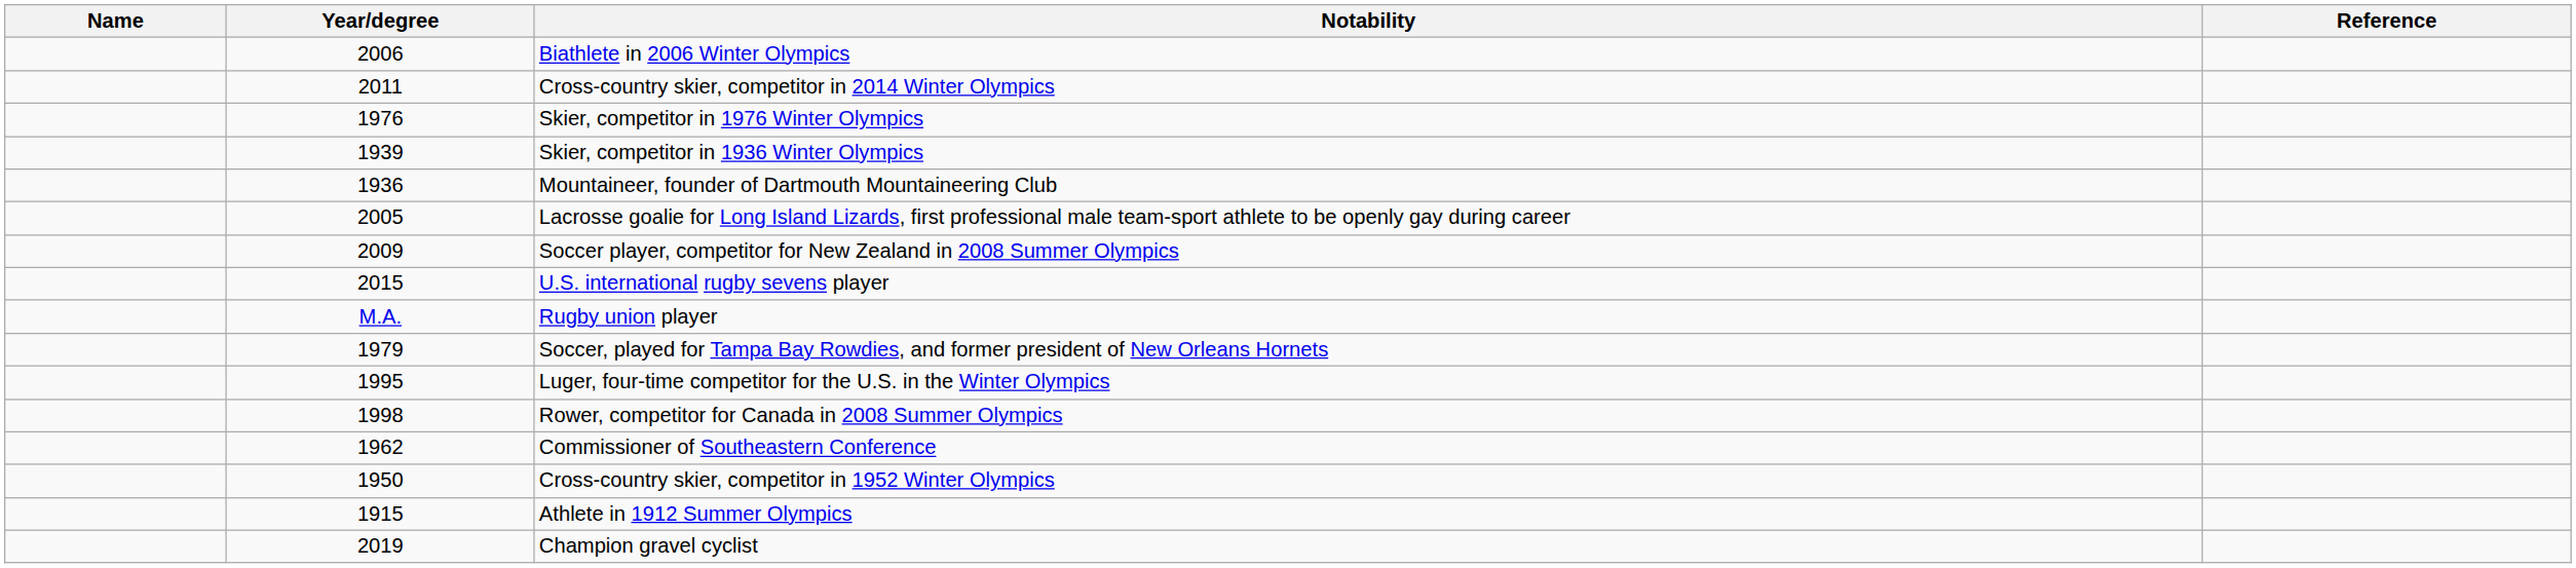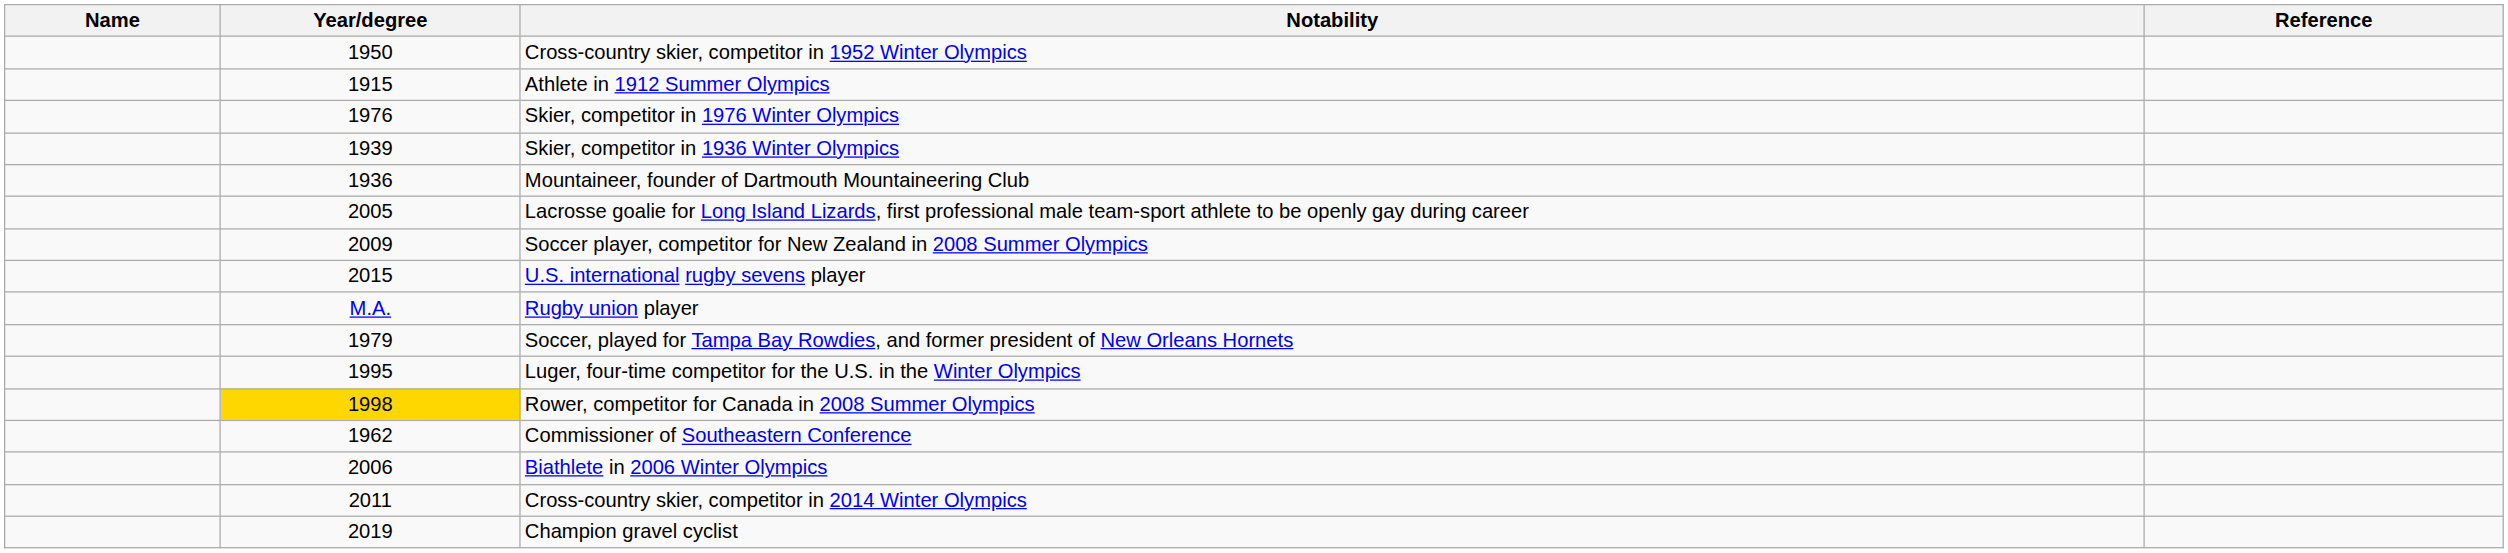rows swapped: Cross-country skier, competitor in 1952 Winter Olympics <-> Biathlete in 2006 Winter Olympics
rows swapped: Cross-country skier, competitor in 2014 Winter Olympics <-> Athlete in 1912 Summer Olympics
Rower, competitor for Canada in 2008 Summer Olympics | Year/degree: no background -> gold background
